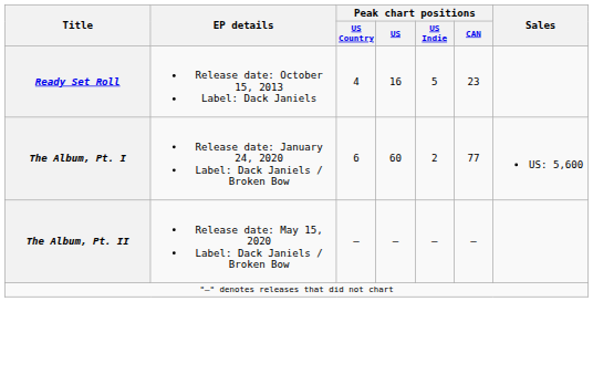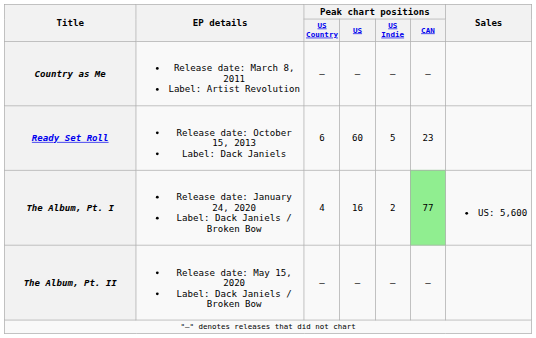+ row: Country as Me | Release date: March 8, 2011 Label: Artist Revolution | — | — | — | —
Ready Set Roll | Peak chart positions / US Country: 4 -> 6
Ready Set Roll | Peak chart positions / US: 16 -> 60
The Album, Pt. I | Peak chart positions / US Country: 6 -> 4
The Album, Pt. I | Peak chart positions / US: 60 -> 16
The Album, Pt. I | Peak chart positions / CAN: no background -> lightgreen background
